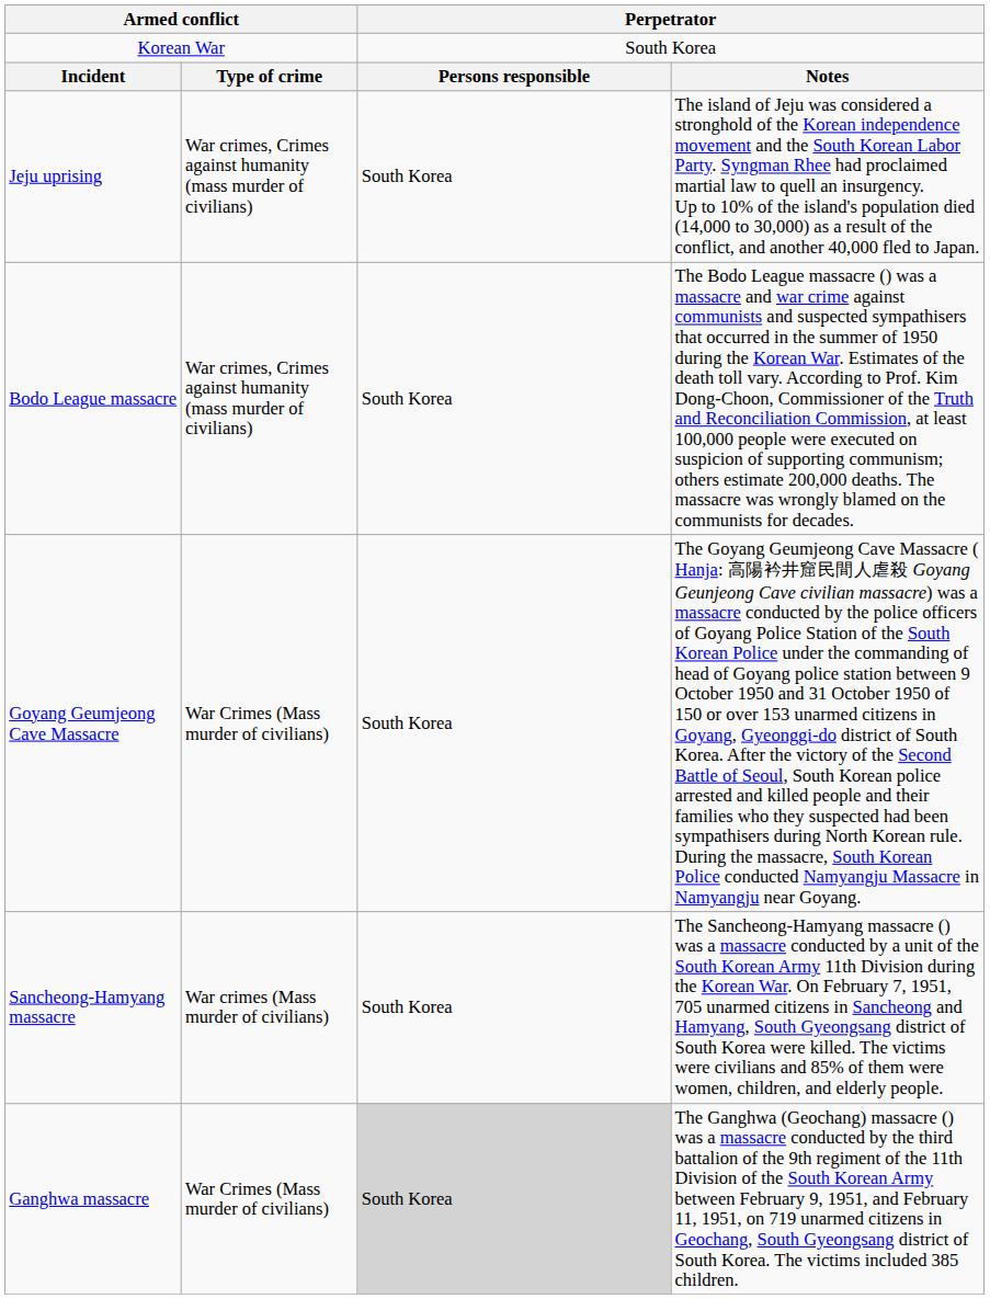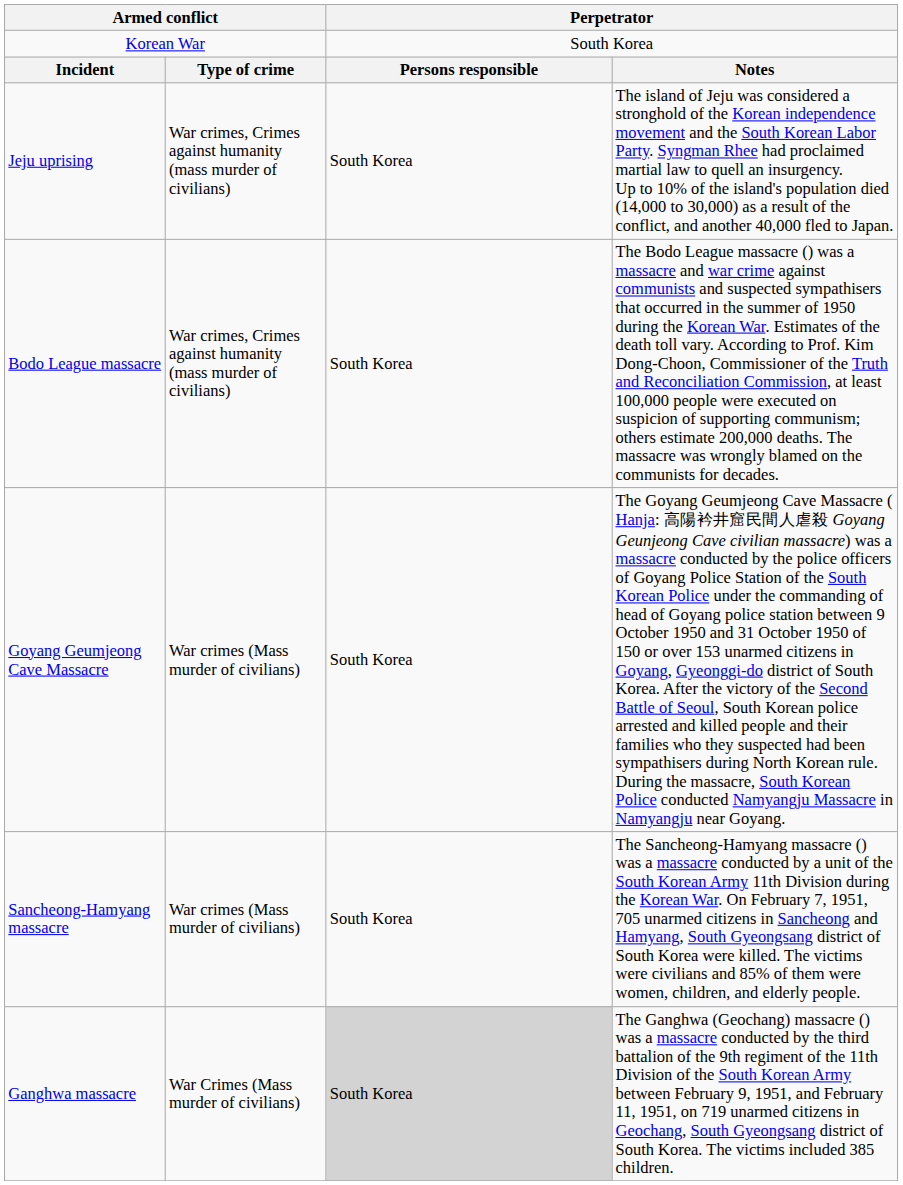Goyang Geumjeong Cave Massacre | column 2: War Crimes (Mass murder of civilians) -> War crimes (Mass murder of civilians)
